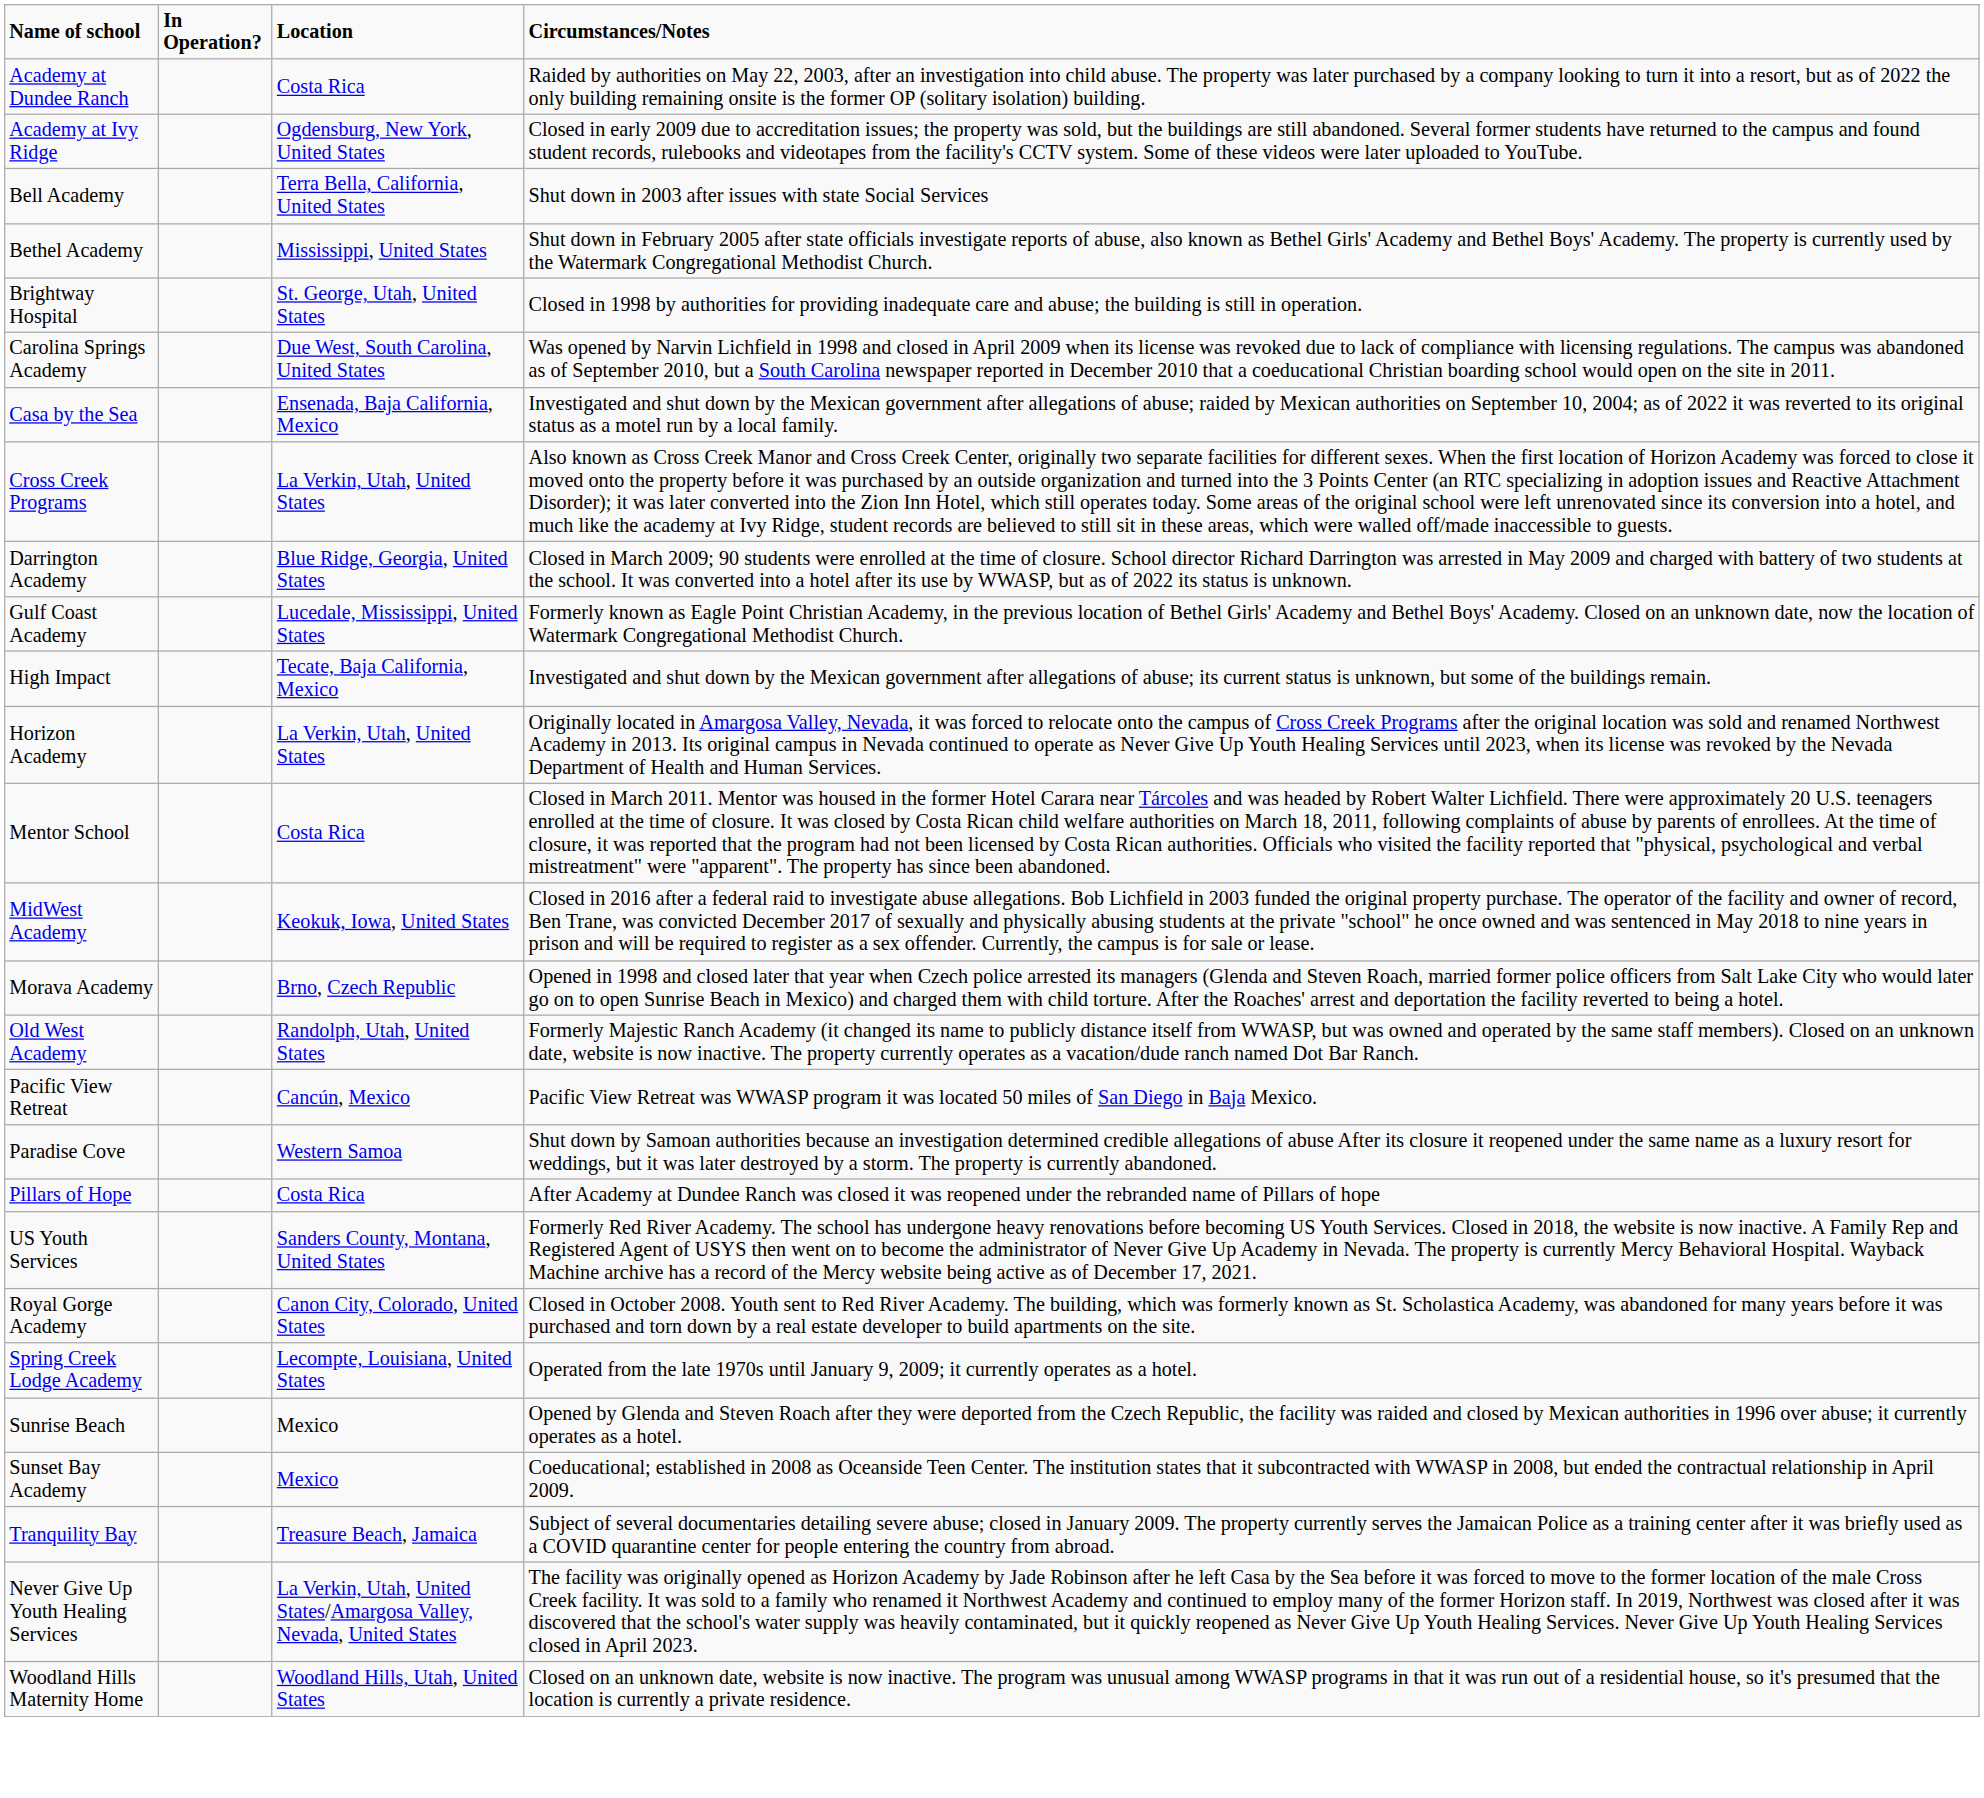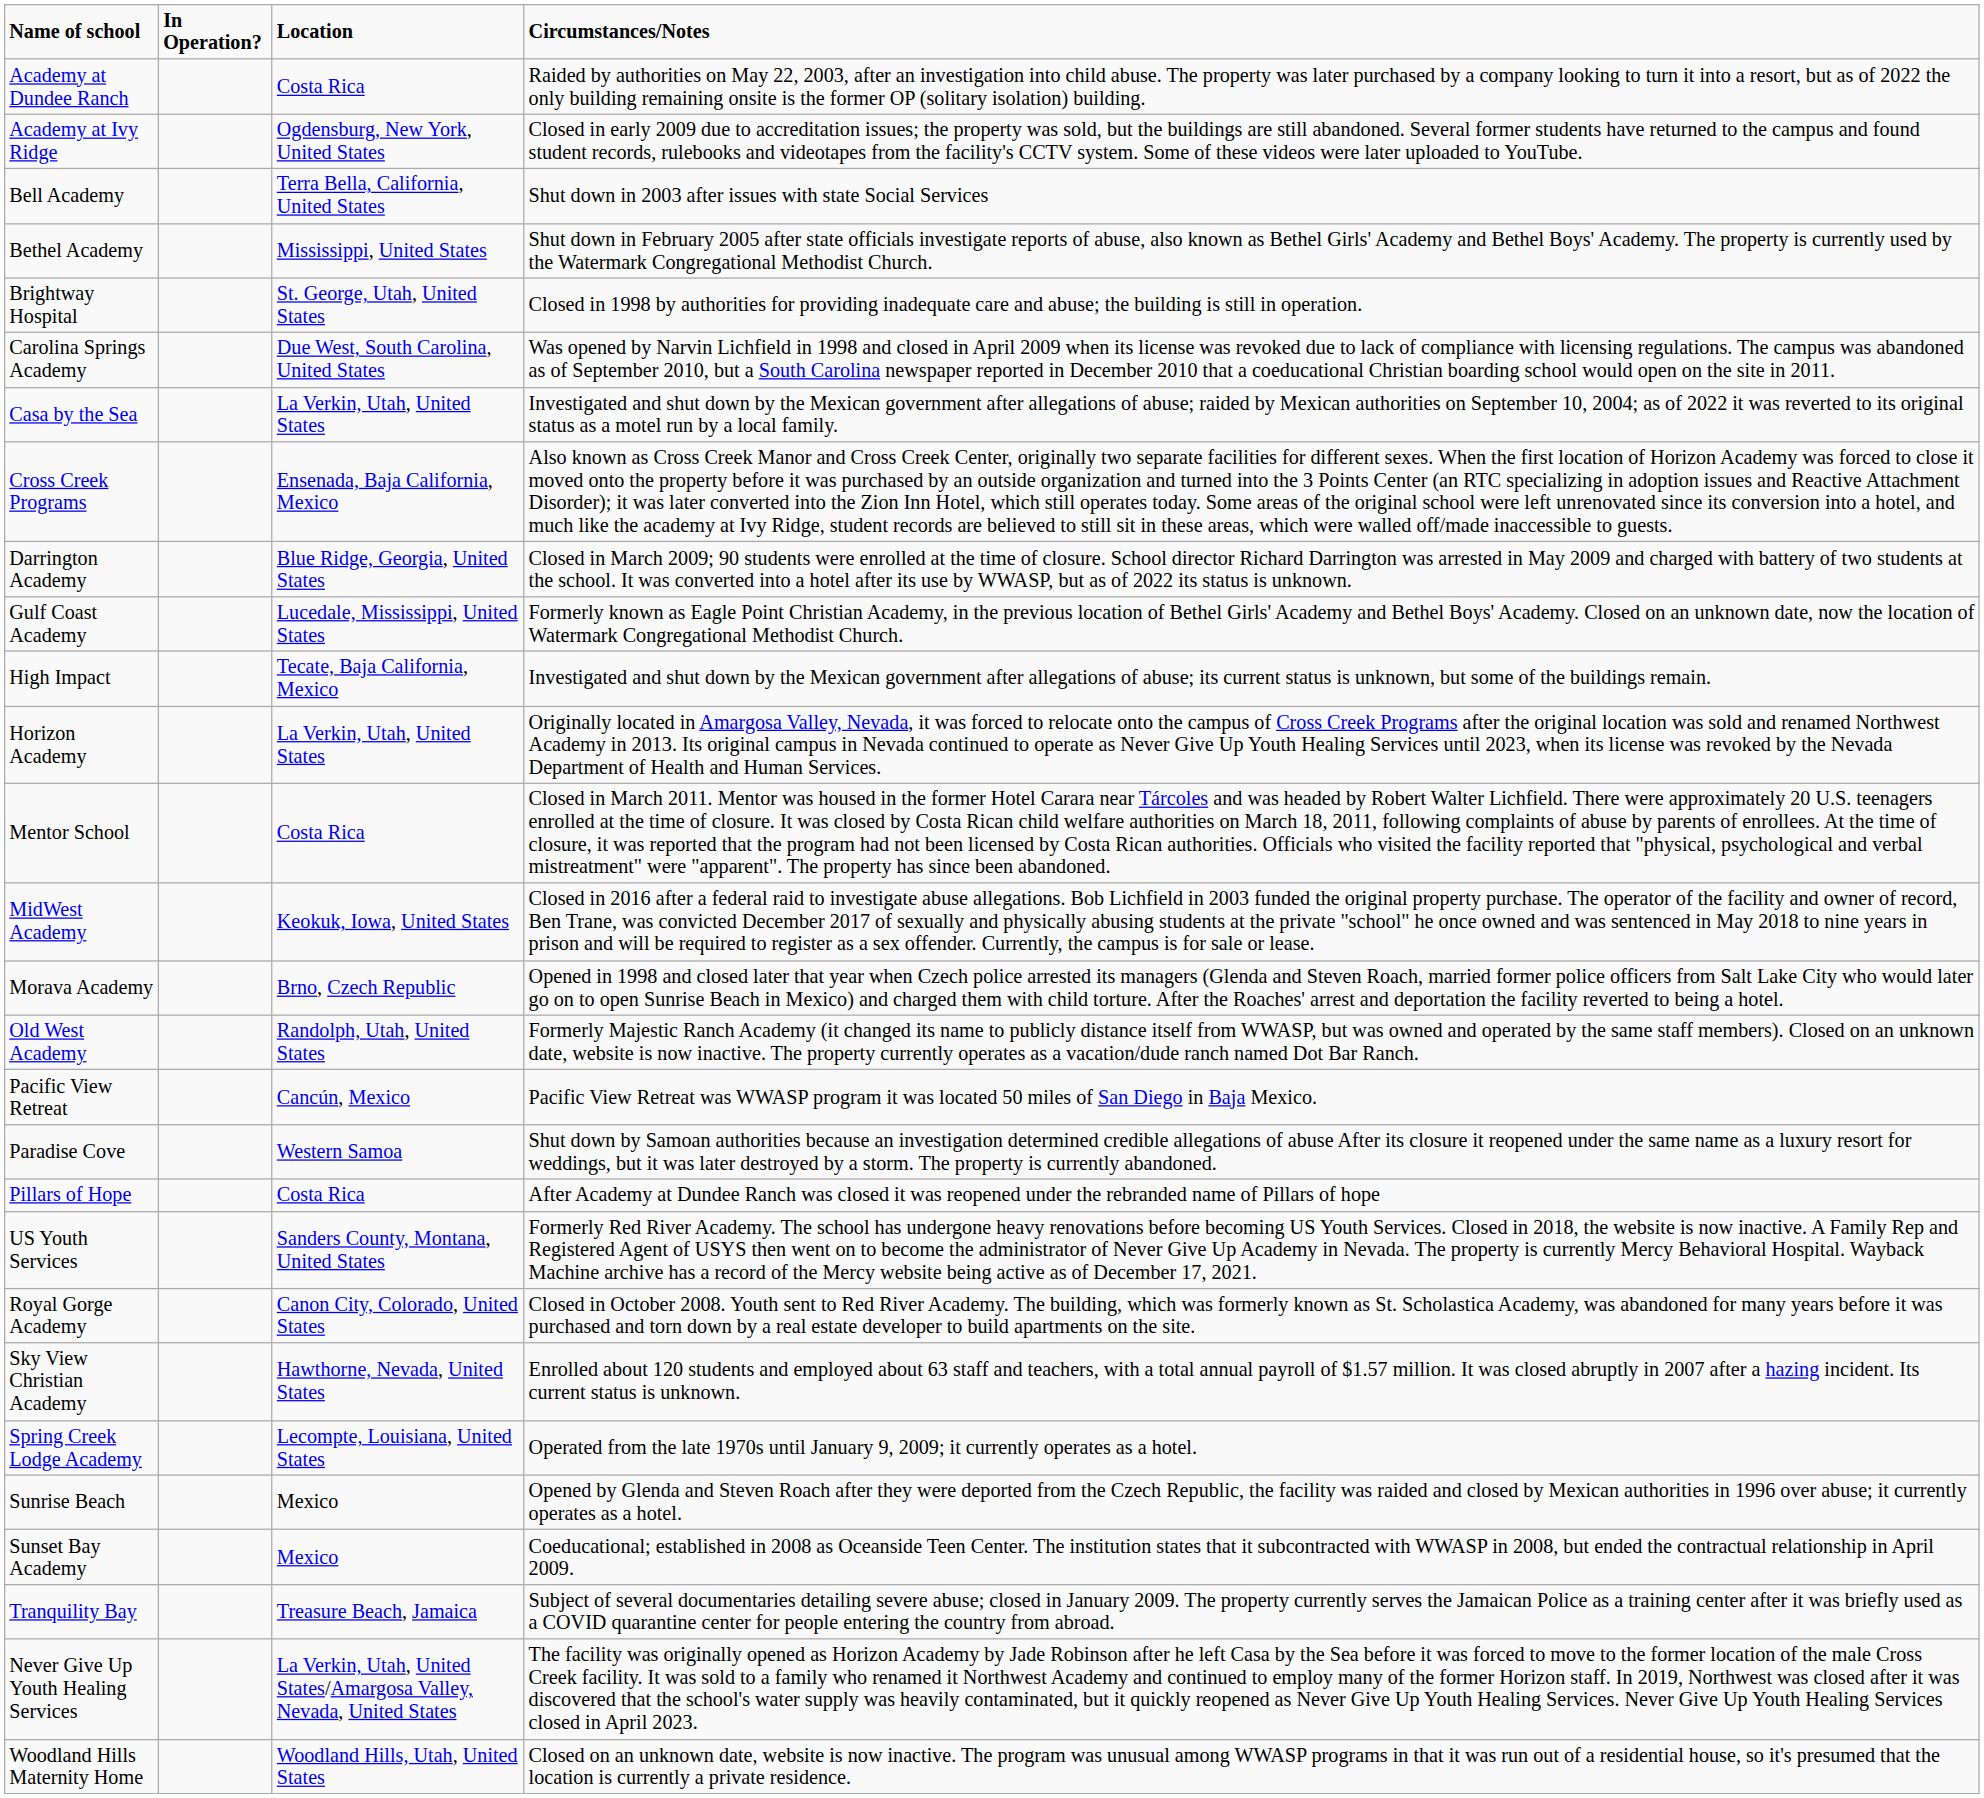Casa by the Sea | Location: Ensenada, Baja California, Mexico -> La Verkin, Utah, United States
Cross Creek Programs | Location: La Verkin, Utah, United States -> Ensenada, Baja California, Mexico
+ row: Sky View Christian Academy | Hawthorne, Nevada, United States | Enrolled about 120 students and employed about 63 staff and teachers, with a total annual payroll of $1.57 million. It was closed abruptly in 2007 after a hazing incident. Its current status is unknown.
